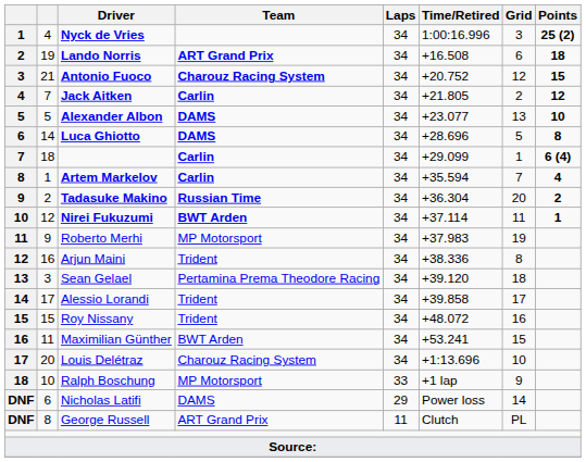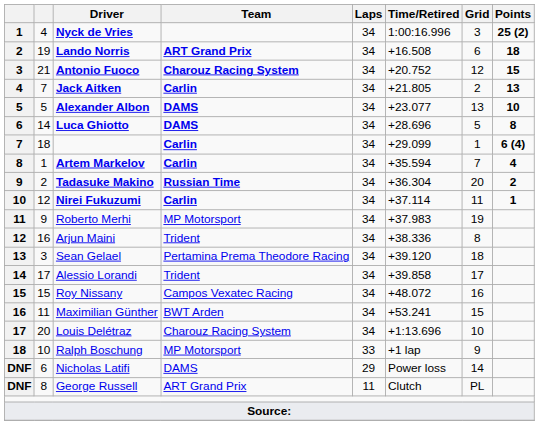Jack Aitken | Points: 12 -> 13
Nirei Fukuzumi | Team: BWT Arden -> Carlin
Roy Nissany | Team: Trident -> Campos Vexatec Racing
